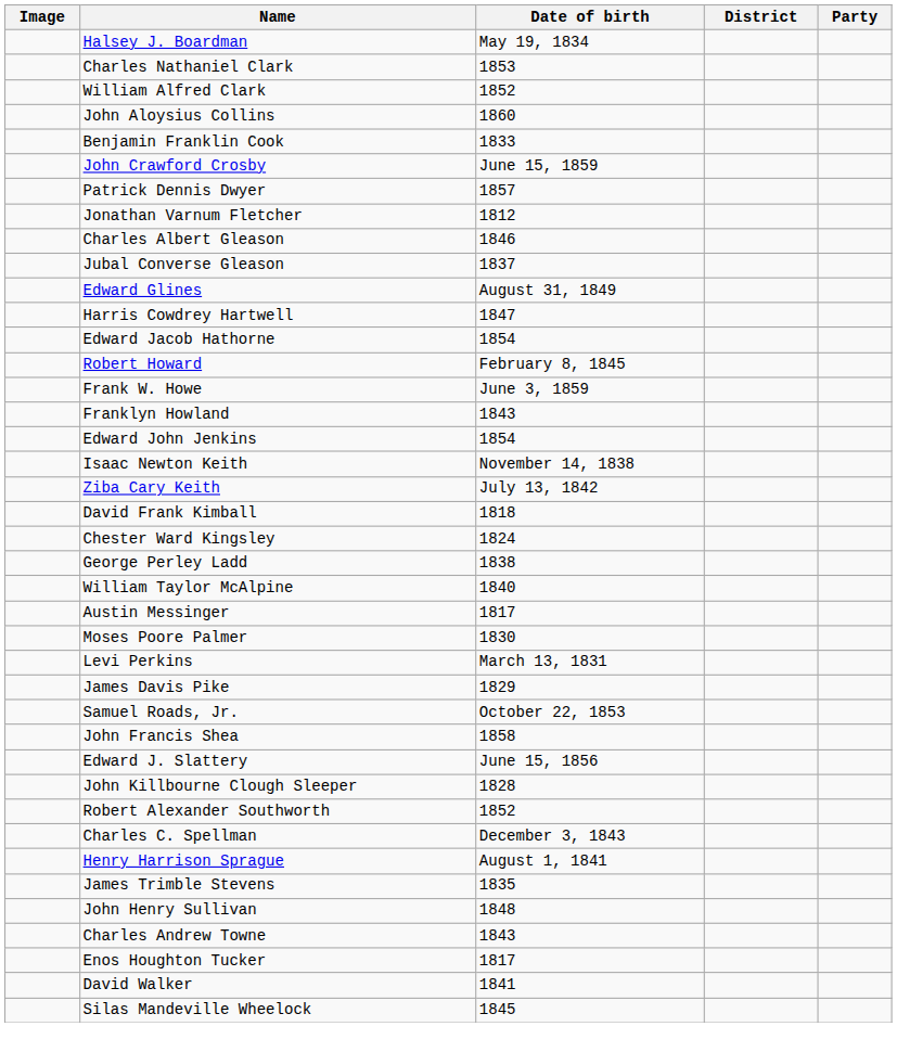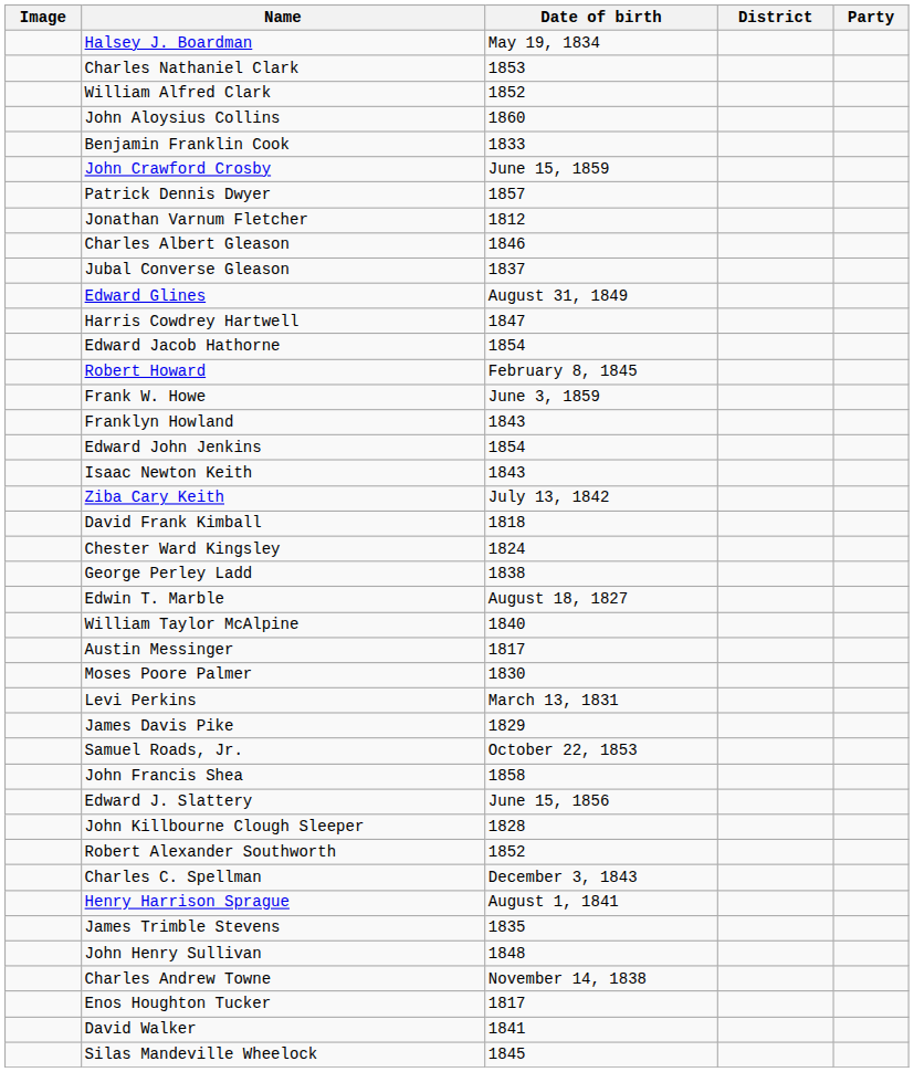Isaac Newton Keith | Date of birth: November 14, 1838 -> 1843
+ row: Edwin T. Marble | August 18, 1827
Charles Andrew Towne | Date of birth: 1843 -> November 14, 1838
